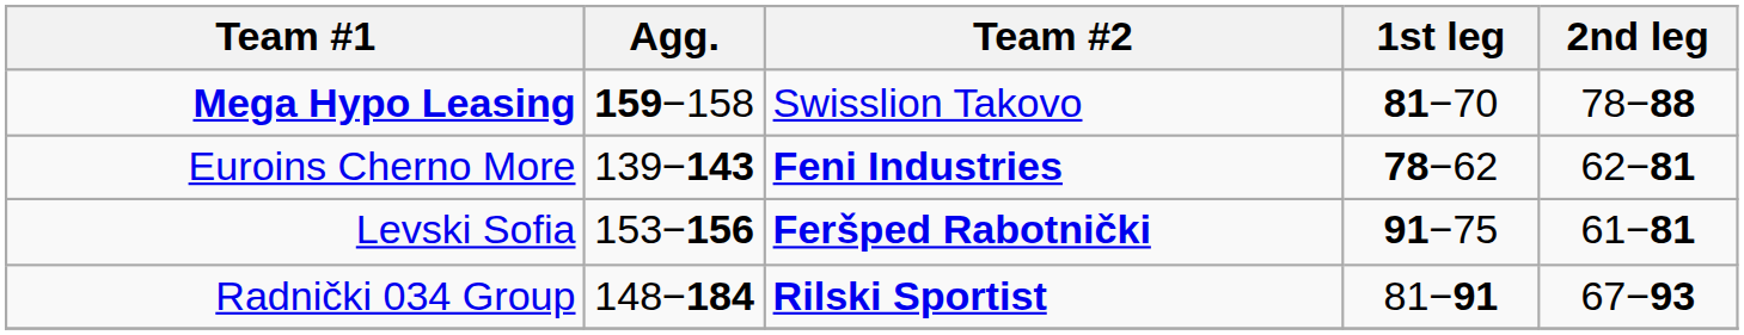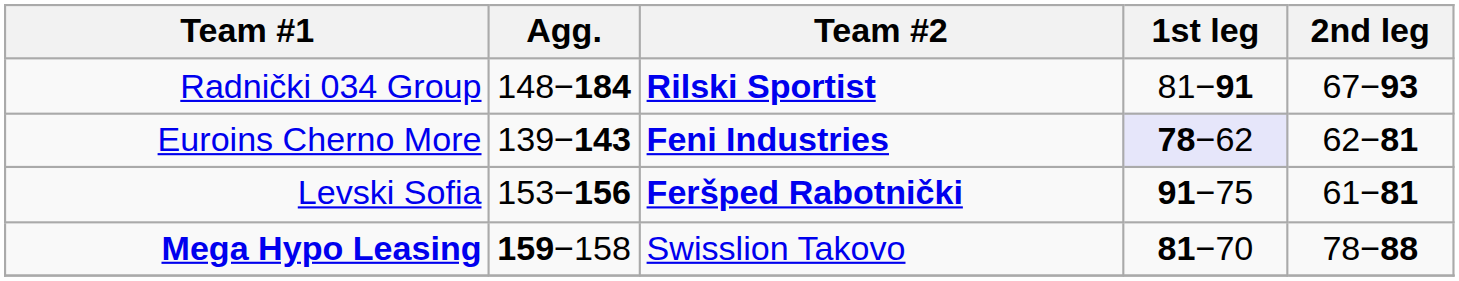rows swapped: Mega Hypo Leasing <-> Radnički 034 Group
Euroins Cherno More | 1st leg: no background -> lavender background
